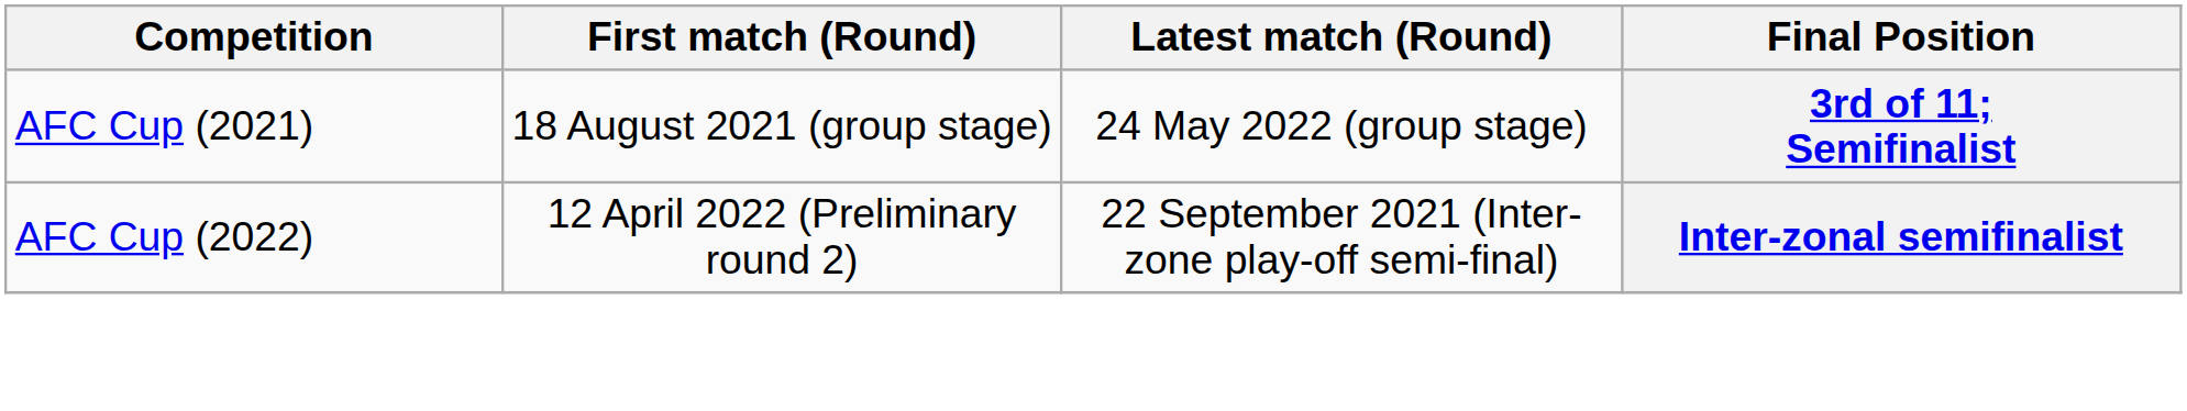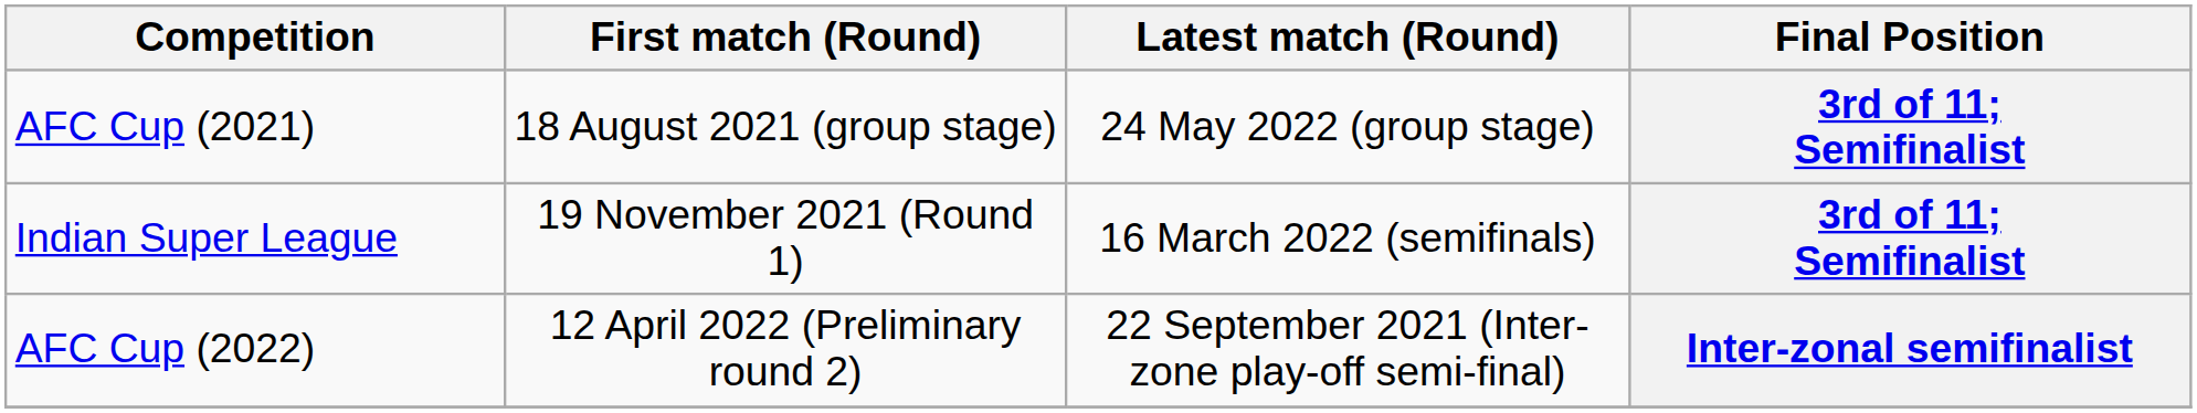+ row: Indian Super League | 19 November 2021 (Round 1) | 16 March 2022 (semifinals) | 3rd of 11; Semifinalist
